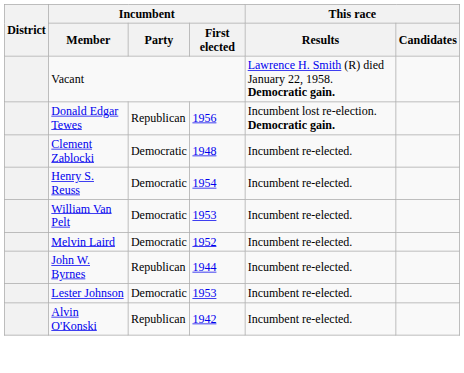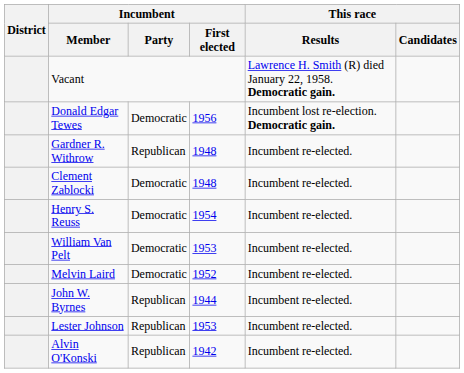Donald Edgar Tewes | Incumbent / Party: Republican -> Democratic
+ row: Gardner R. Withrow | Republican | 1948 | Incumbent re-elected.
Lester Johnson | Incumbent / Party: Democratic -> Republican
